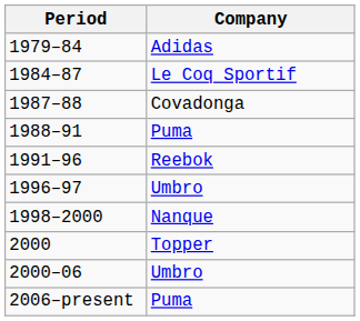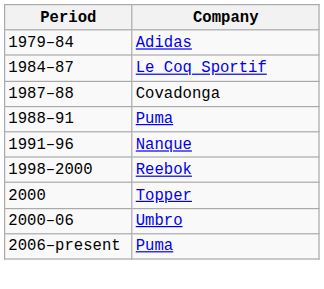1991–96 | Company: Reebok -> Nanque
- row: 1996–97 | Umbro
1998–2000 | Company: Nanque -> Reebok
